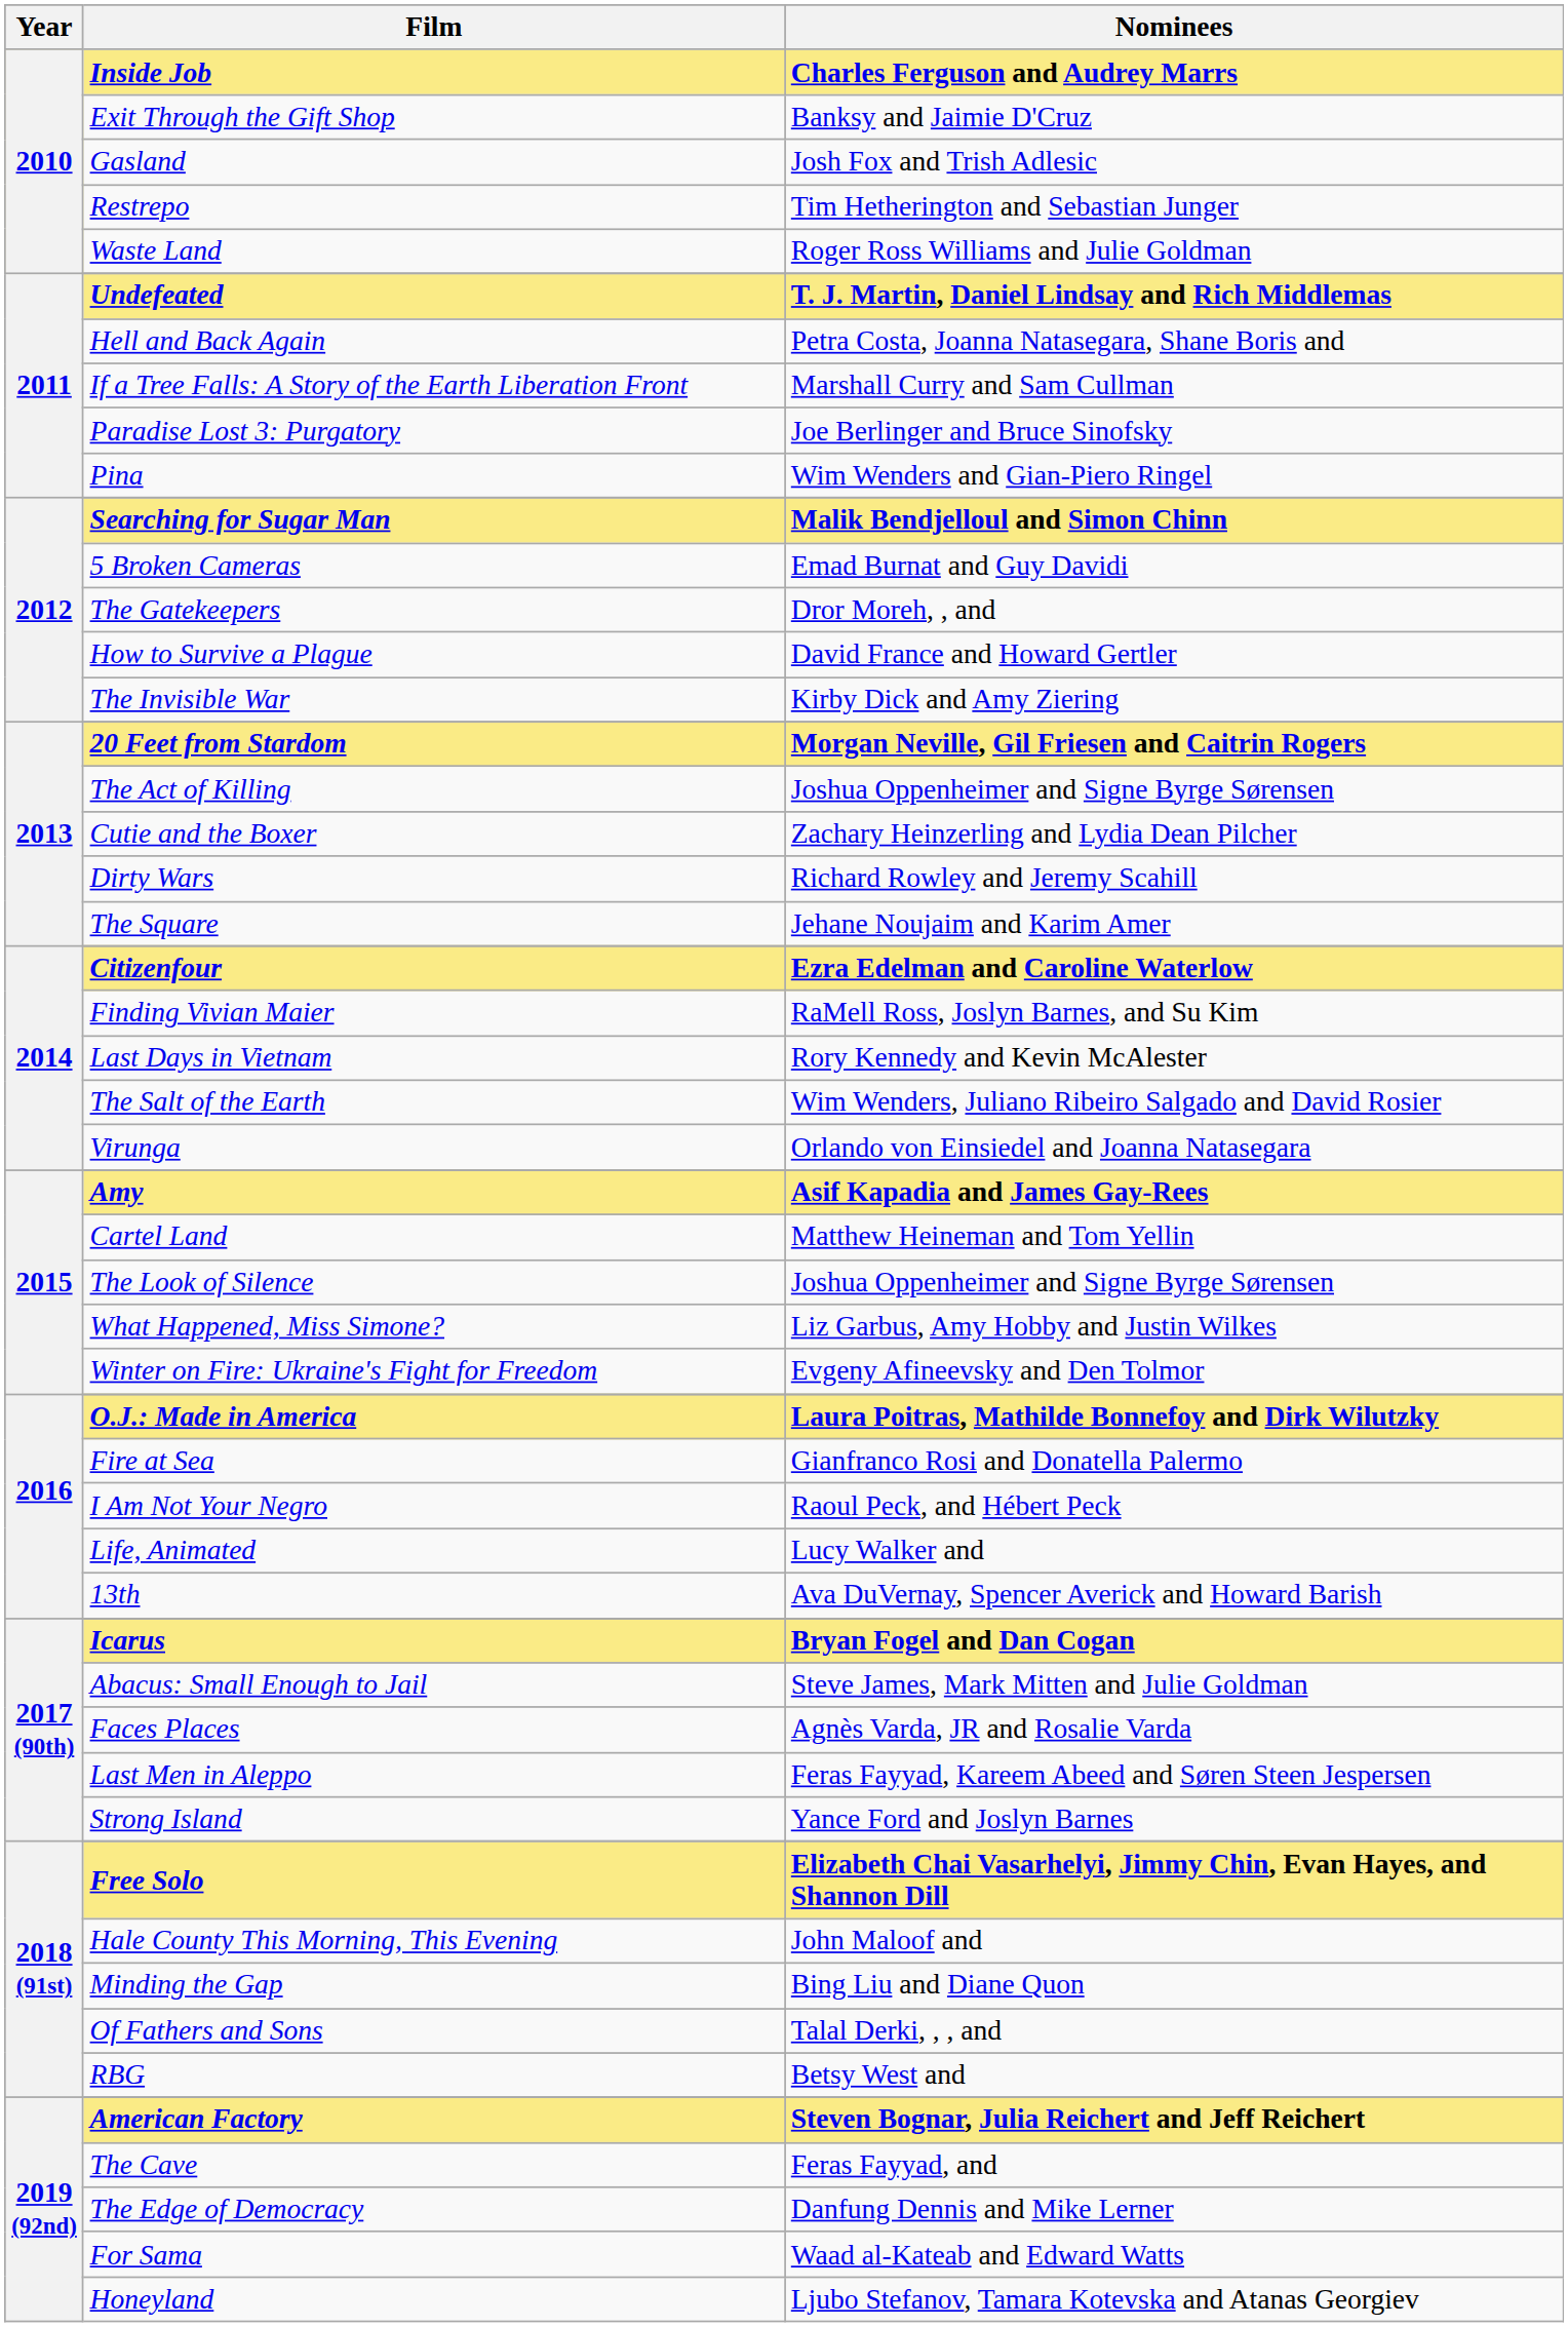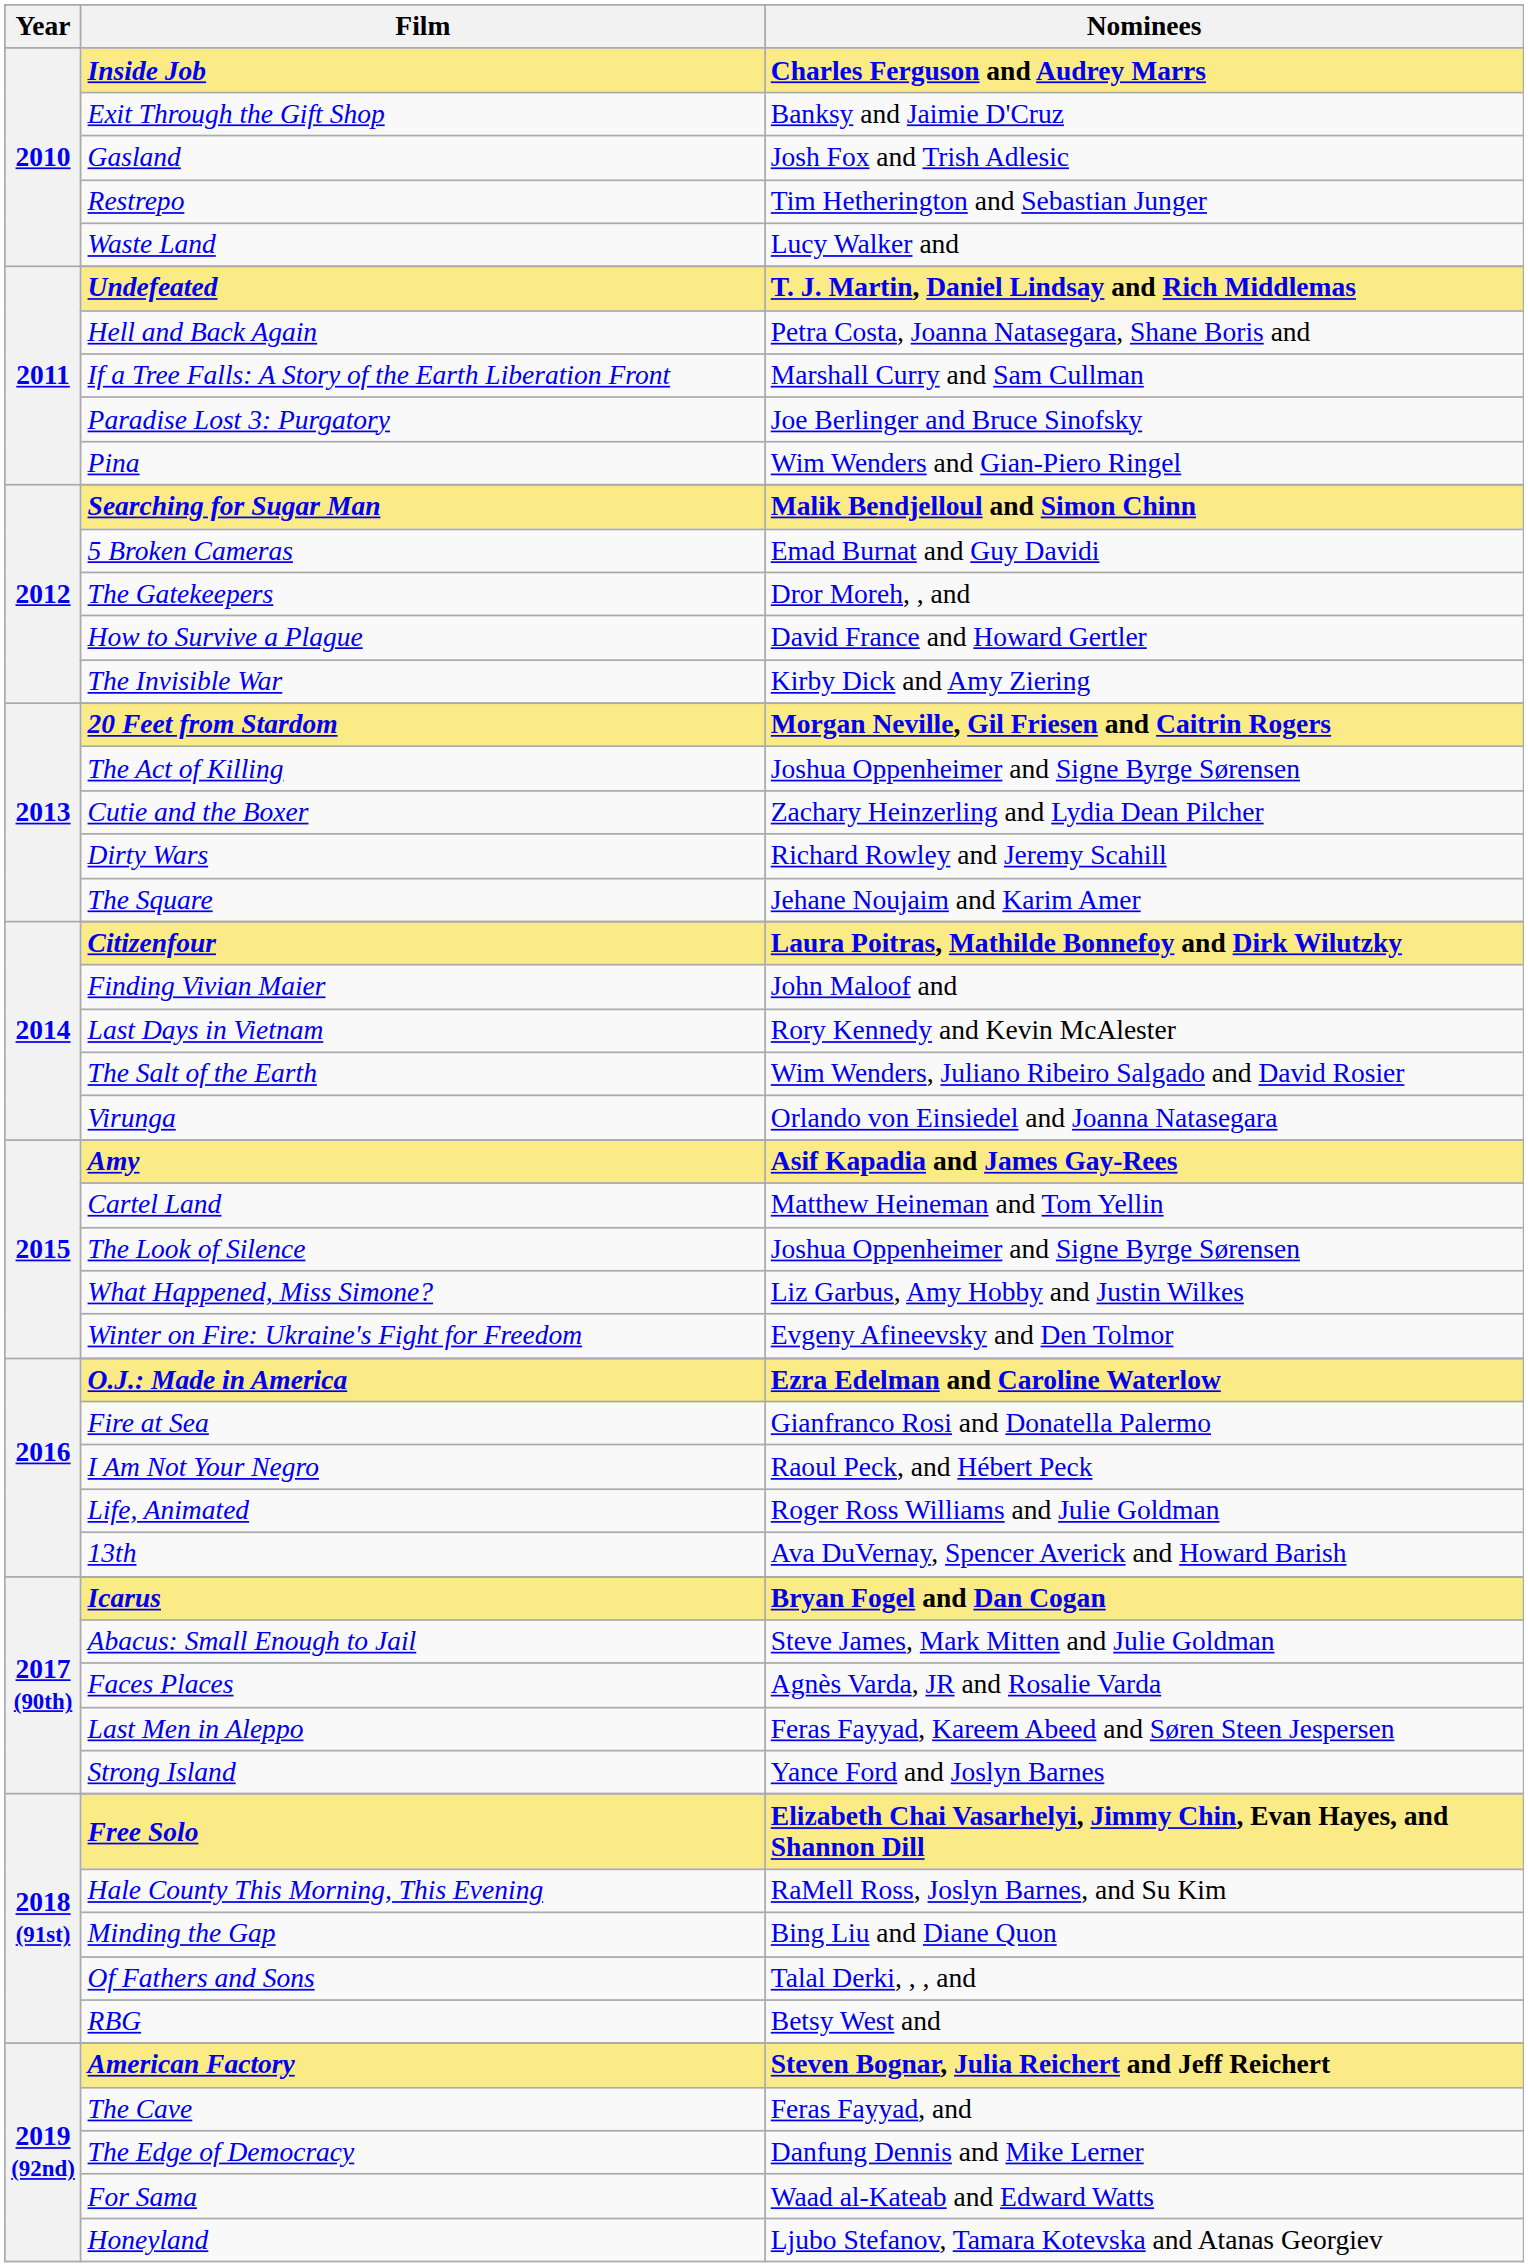Waste Land | Nominees: Roger Ross Williams and Julie Goldman -> Lucy Walker and
Citizenfour | Nominees: Ezra Edelman and Caroline Waterlow -> Laura Poitras, Mathilde Bonnefoy and Dirk Wilutzky
Finding Vivian Maier | Nominees: RaMell Ross, Joslyn Barnes, and Su Kim -> John Maloof and
O.J.: Made in America | Nominees: Laura Poitras, Mathilde Bonnefoy and Dirk Wilutzky -> Ezra Edelman and Caroline Waterlow
Life, Animated | Nominees: Lucy Walker and -> Roger Ross Williams and Julie Goldman
Hale County This Morning, This Evening | Nominees: John Maloof and -> RaMell Ross, Joslyn Barnes, and Su Kim
